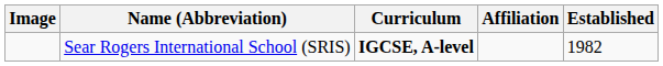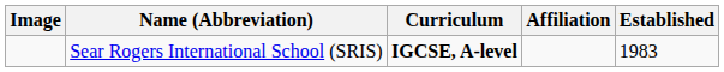Sear Rogers International School (SRIS) | Established: 1982 -> 1983
